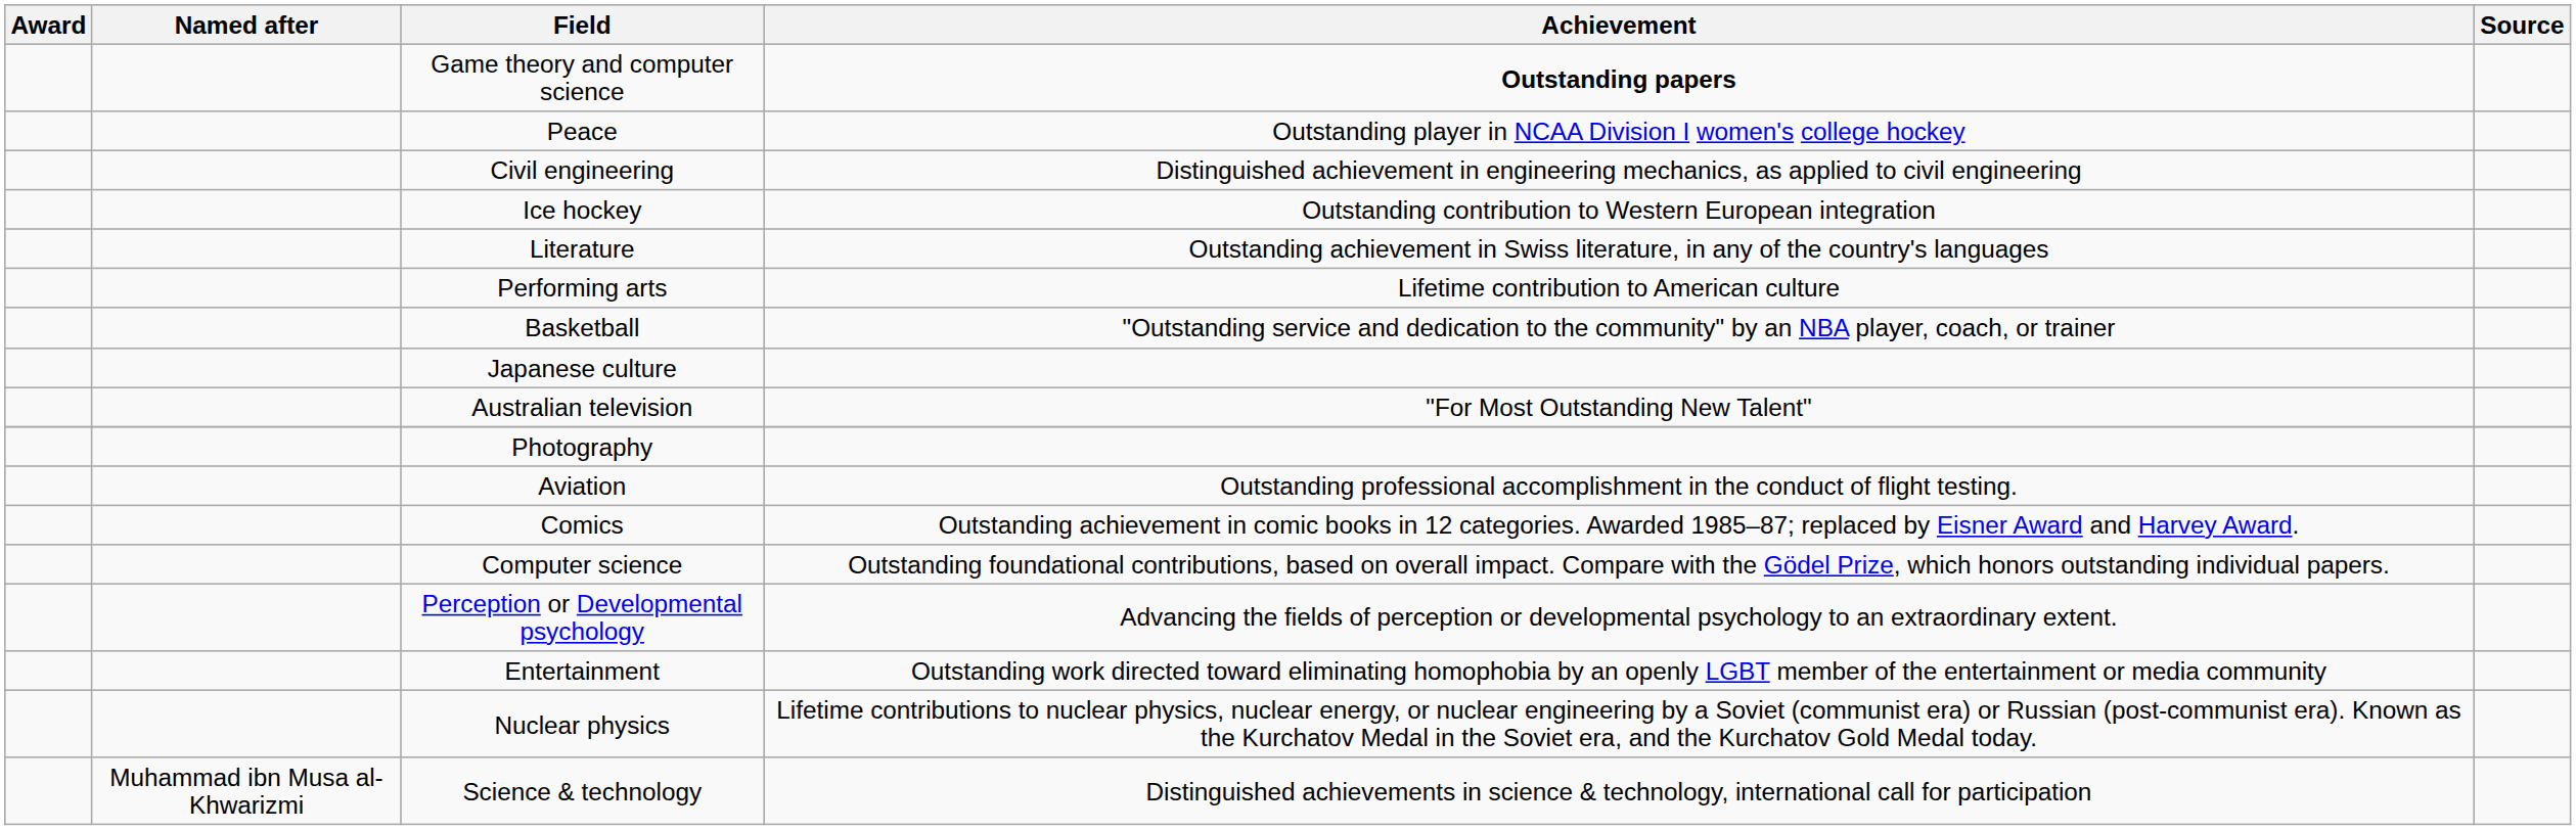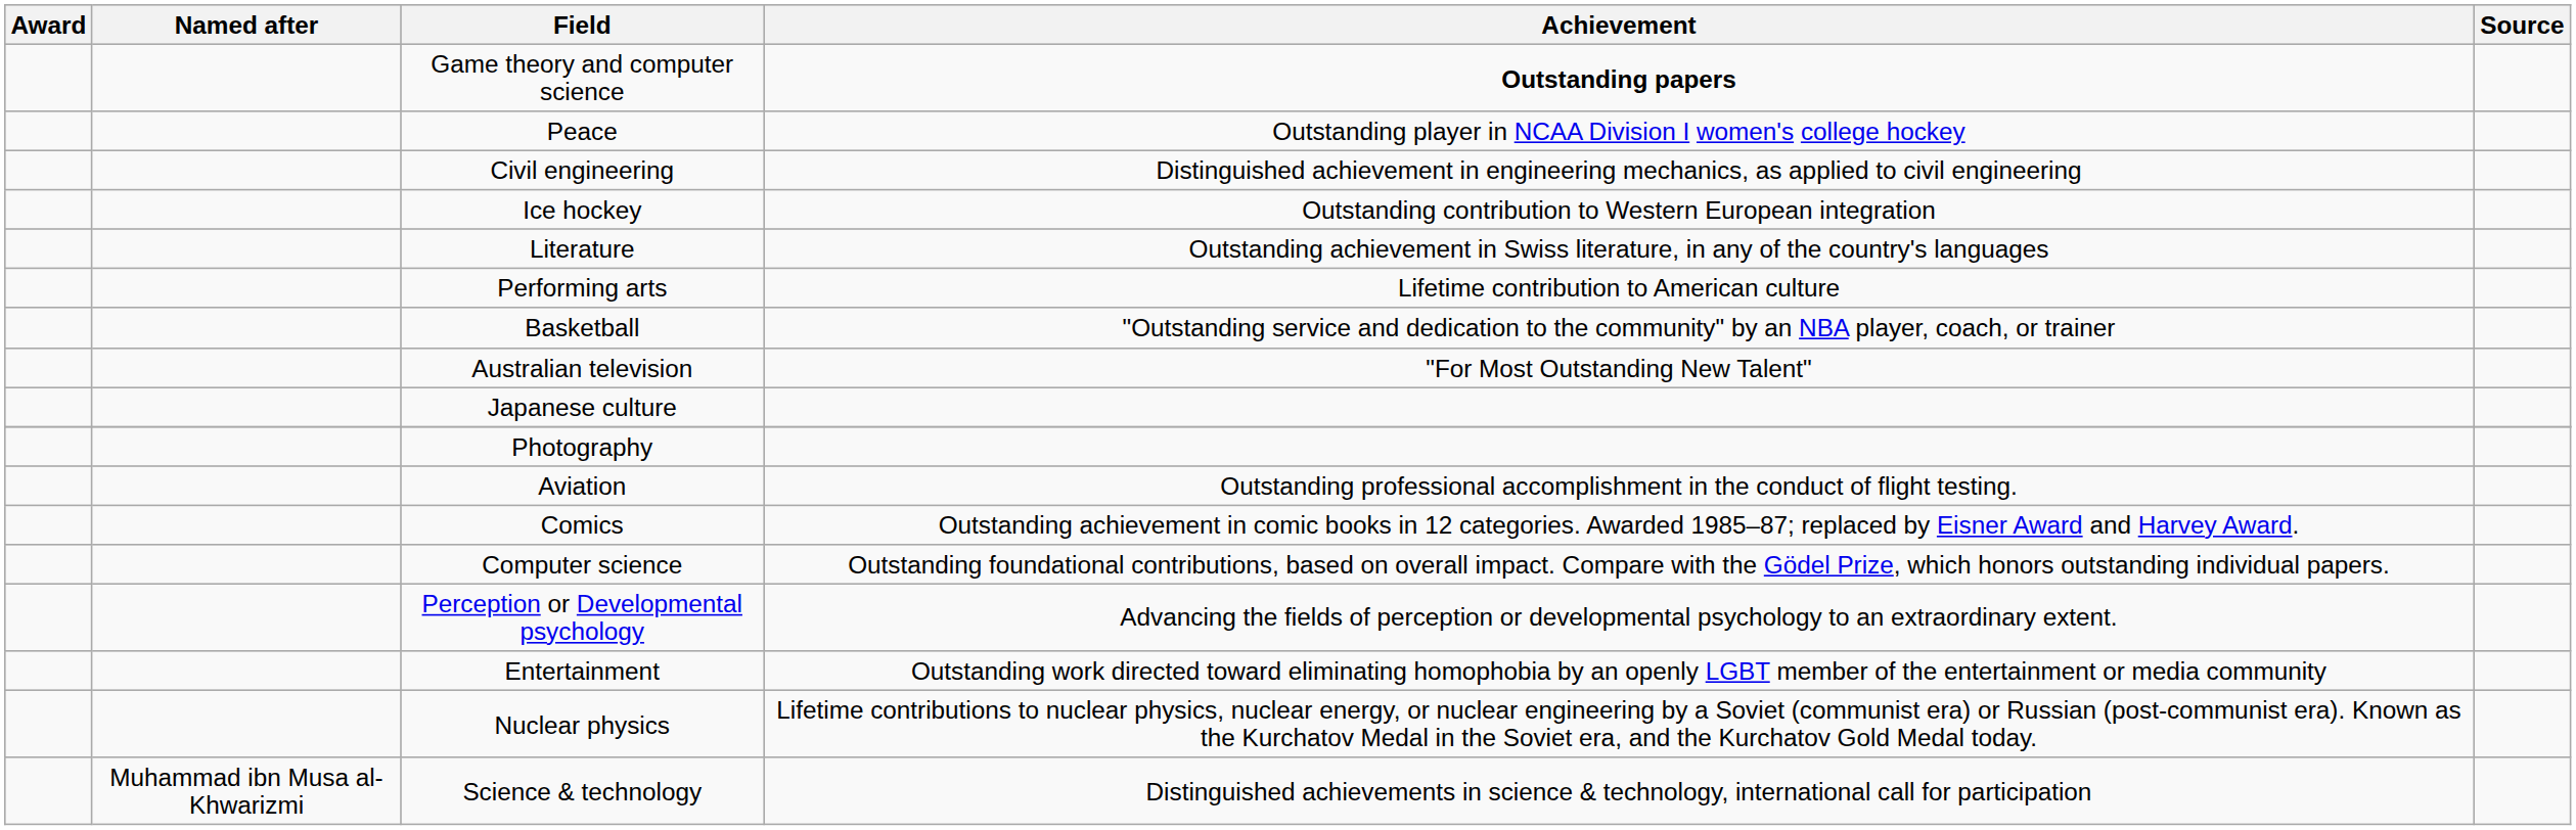rows swapped: Australian television <-> Japanese culture
